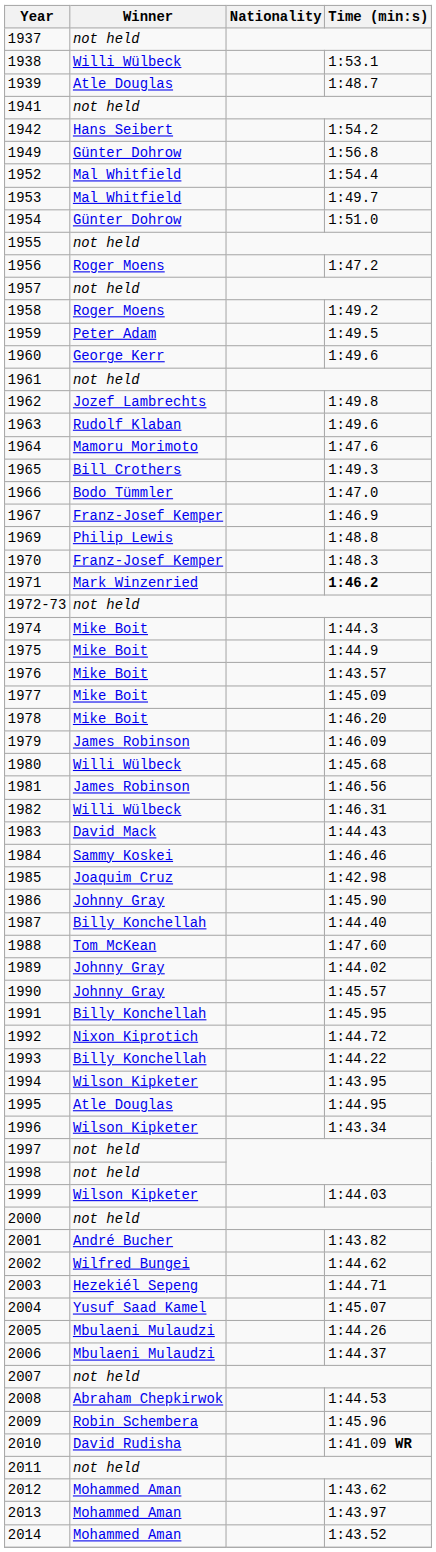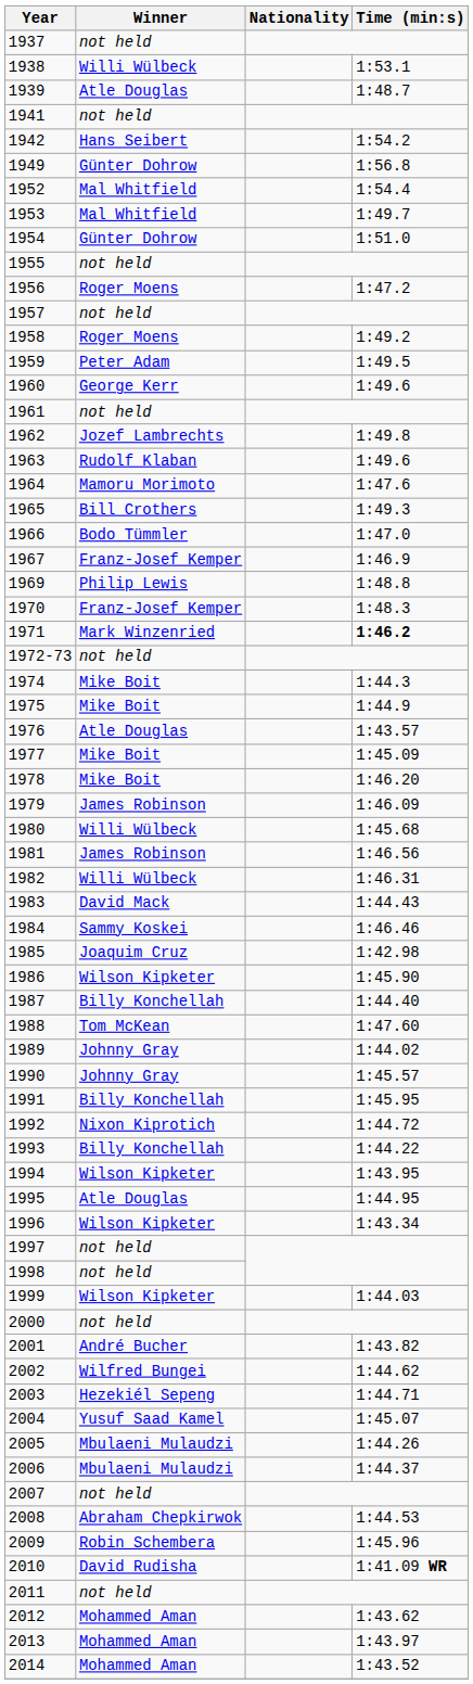1976 | Winner: Mike Boit -> Atle Douglas
1986 | Winner: Johnny Gray -> Wilson Kipketer
